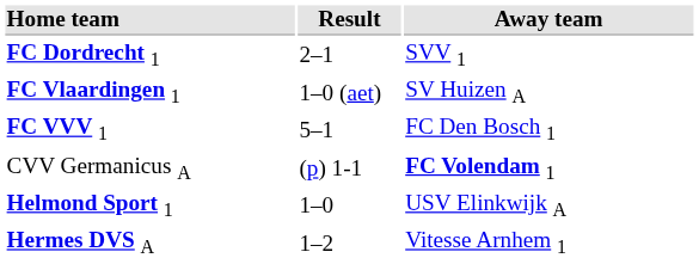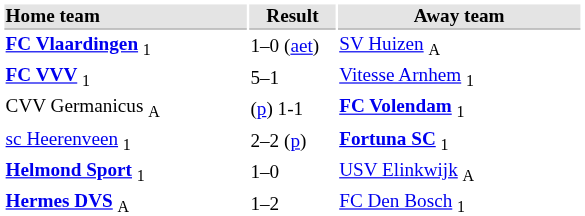- row: FC Dordrecht 1 | 2–1 | SVV 1
FC VVV 1 | Away team: FC Den Bosch 1 -> Vitesse Arnhem 1
+ row: sc Heerenveen 1 | 2–2 (p) | Fortuna SC 1
Hermes DVS A | Away team: Vitesse Arnhem 1 -> FC Den Bosch 1
